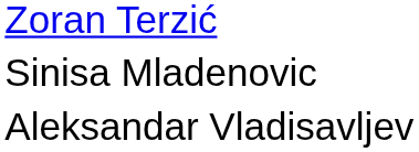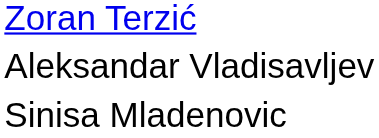rows swapped: Aleksandar Vladisavljev <-> Sinisa Mladenovic
